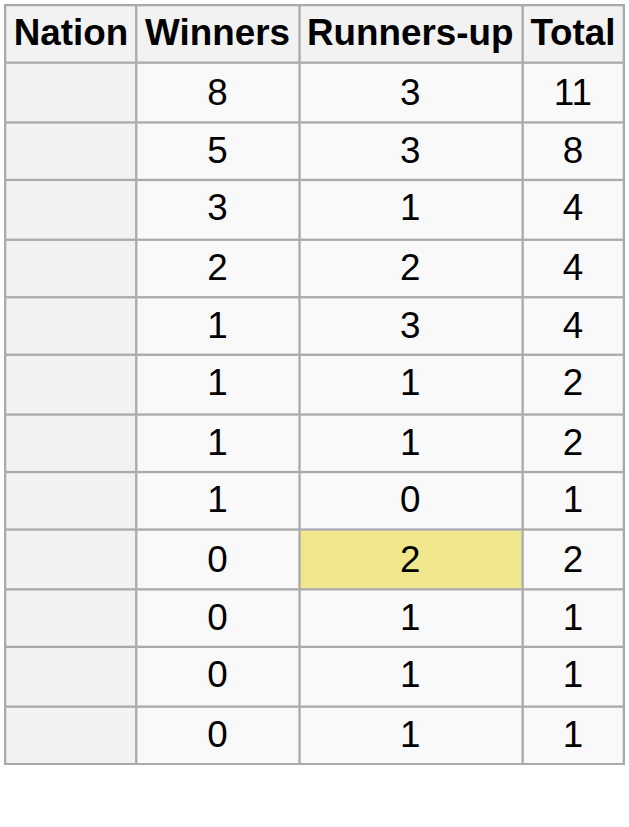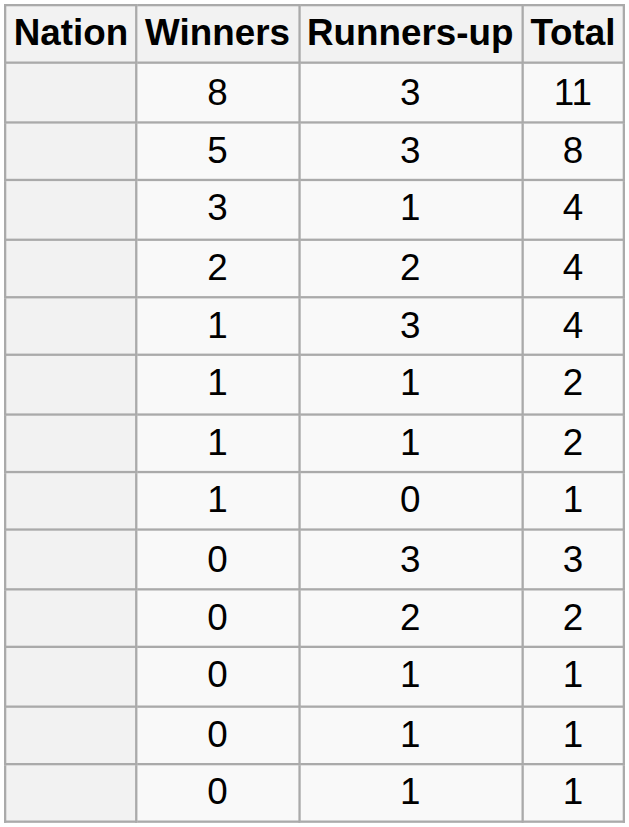+ row: 0 | 3 | 3
0 / 2 | Runners-up: khaki background -> no background
